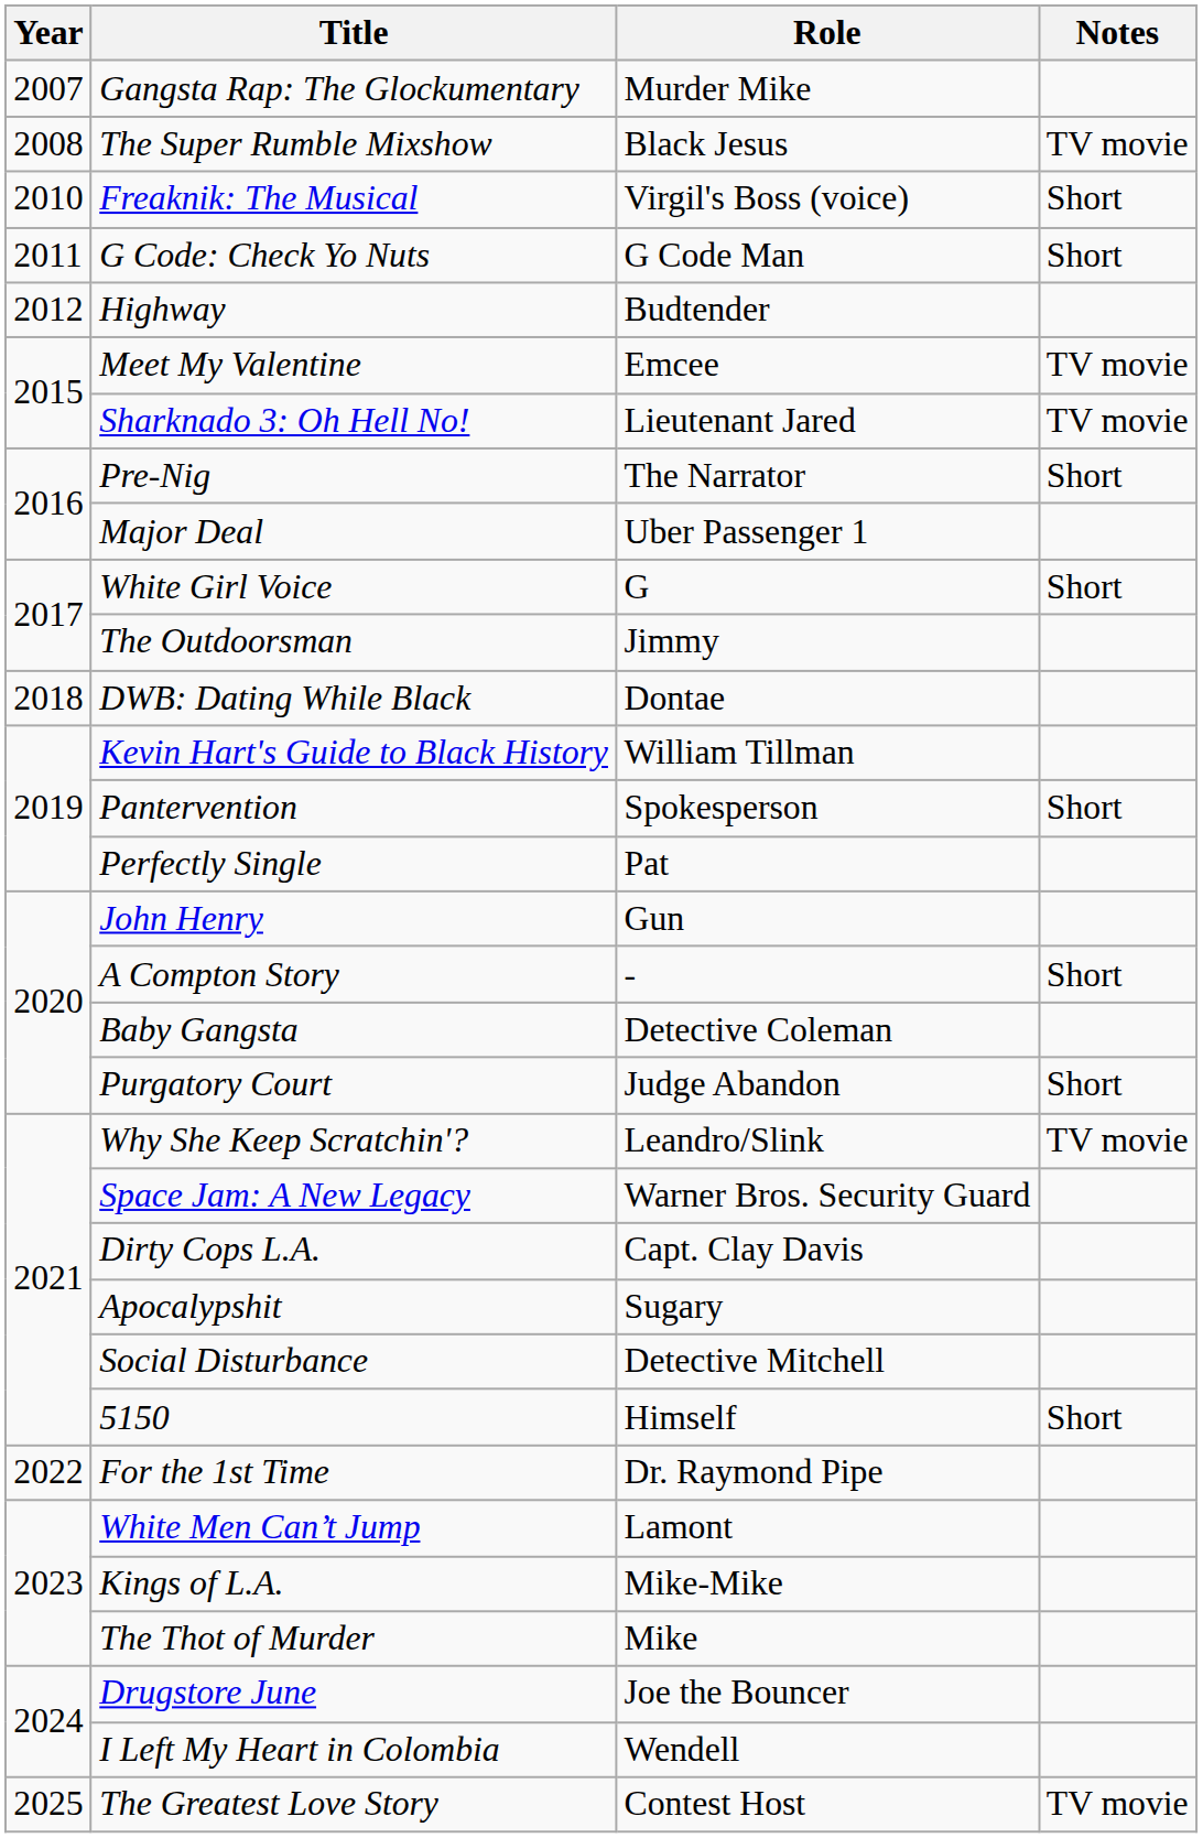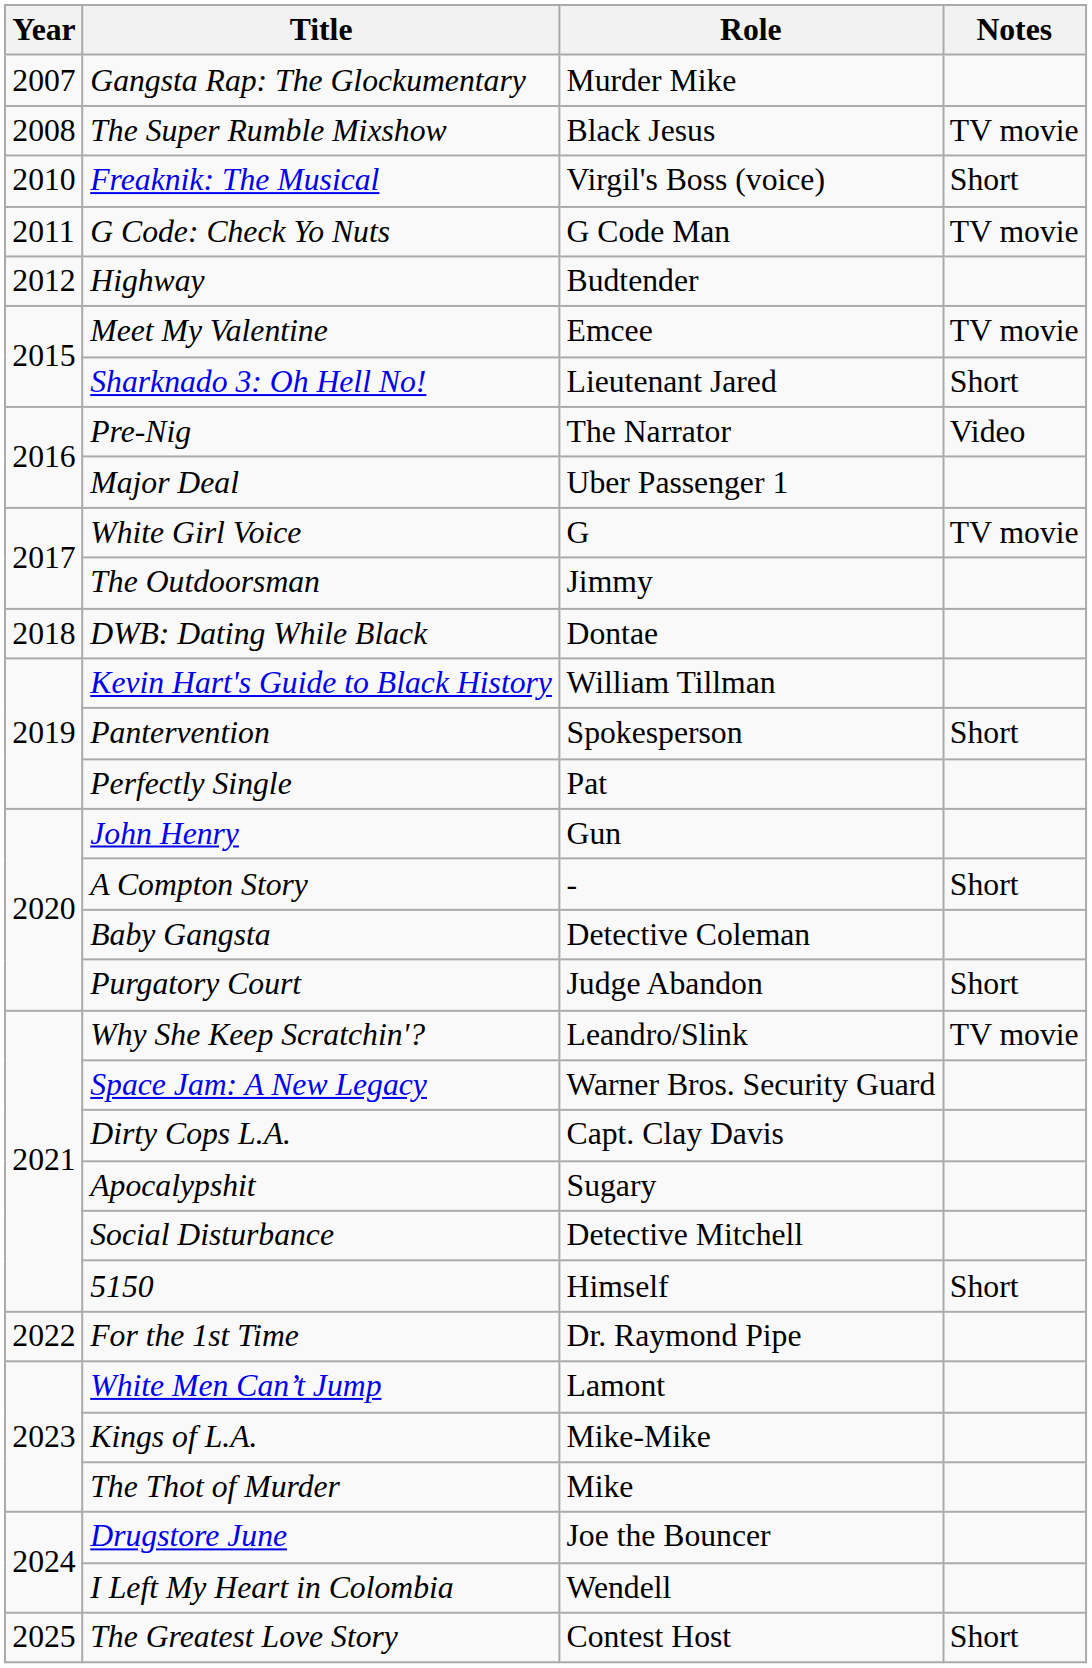G Code: Check Yo Nuts | Notes: Short -> TV movie
Sharknado 3: Oh Hell No! | Notes: TV movie -> Short
Pre-Nig | Notes: Short -> Video
White Girl Voice | Notes: Short -> TV movie
The Greatest Love Story | Notes: TV movie -> Short
